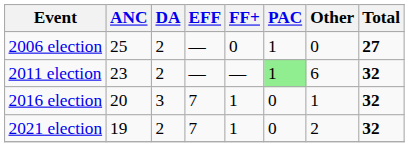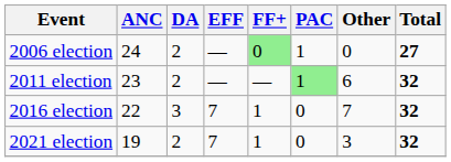2006 election | ANC: 25 -> 24
2006 election | FF+: no background -> lightgreen background
2016 election | ANC: 20 -> 22
2016 election | Other: 1 -> 7
2021 election | Other: 2 -> 3
